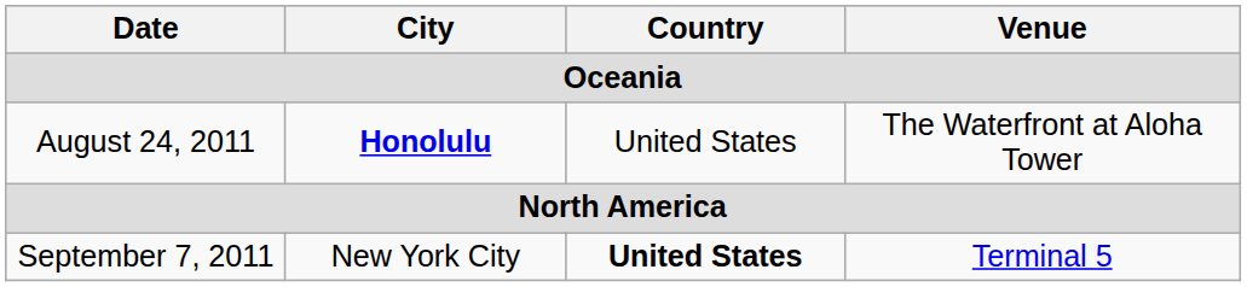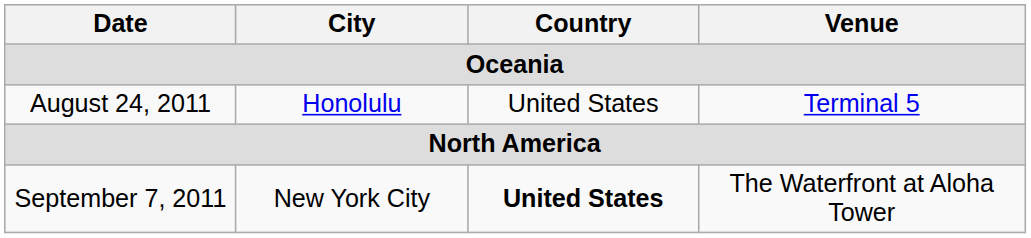August 24, 2011 | City: bold -> normal
August 24, 2011 | Venue: The Waterfront at Aloha Tower -> Terminal 5
September 7, 2011 | Venue: Terminal 5 -> The Waterfront at Aloha Tower
